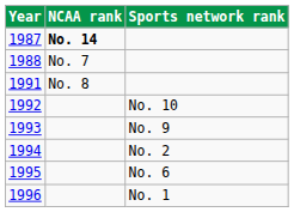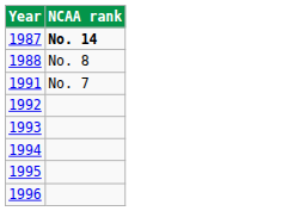- column: Sports network rank | No. 10 | No. 9 | No. 2 | No. 6 | No. 1
1988 | NCAA rank: No. 7 -> No. 8
1991 | NCAA rank: No. 8 -> No. 7
